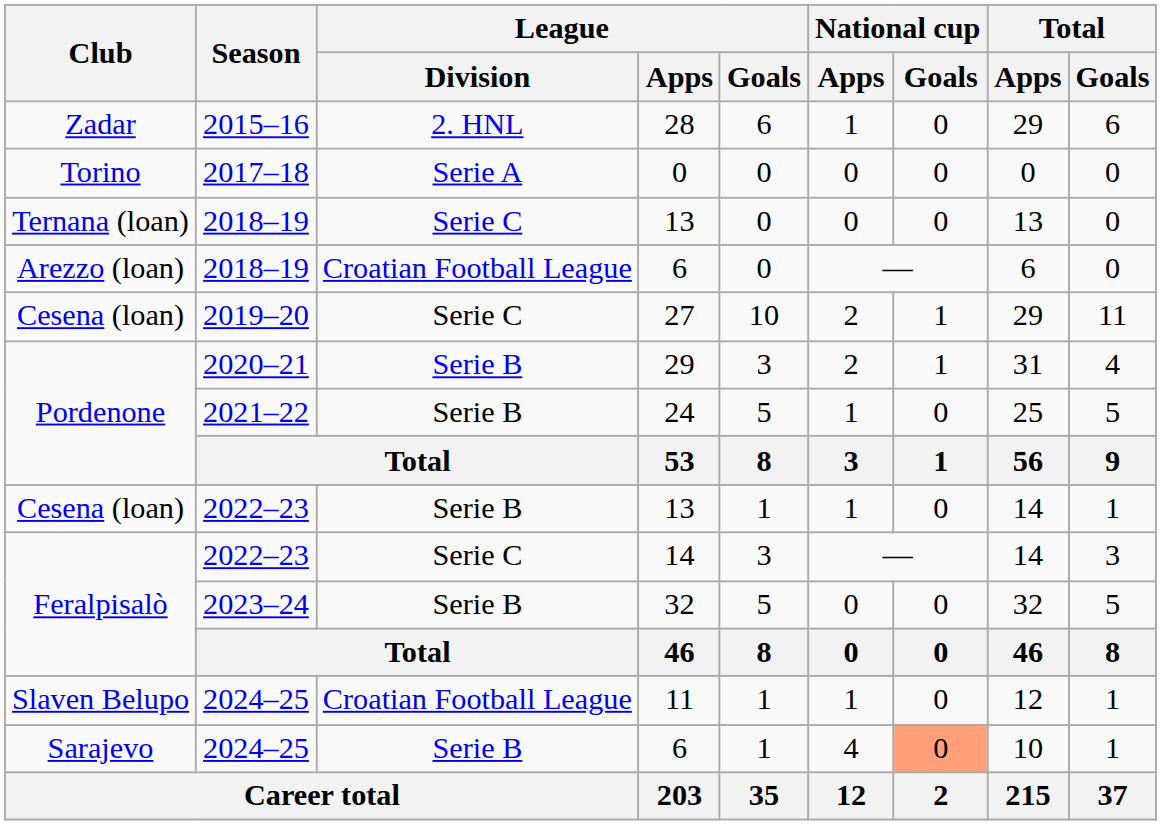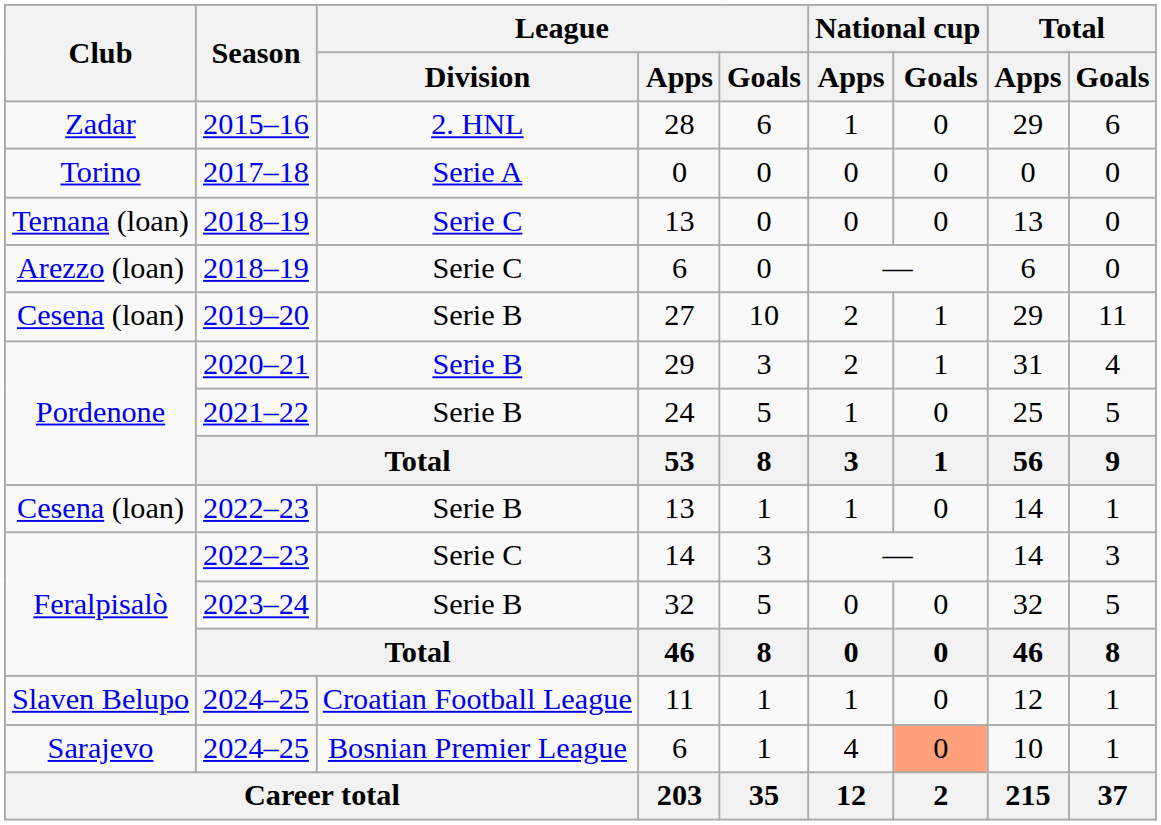Arezzo (loan) / 6 | League / Division: Croatian Football League -> Serie C
27 | League / Division: Serie C -> Serie B
Sarajevo / 6 | League / Division: Serie B -> Bosnian Premier League
